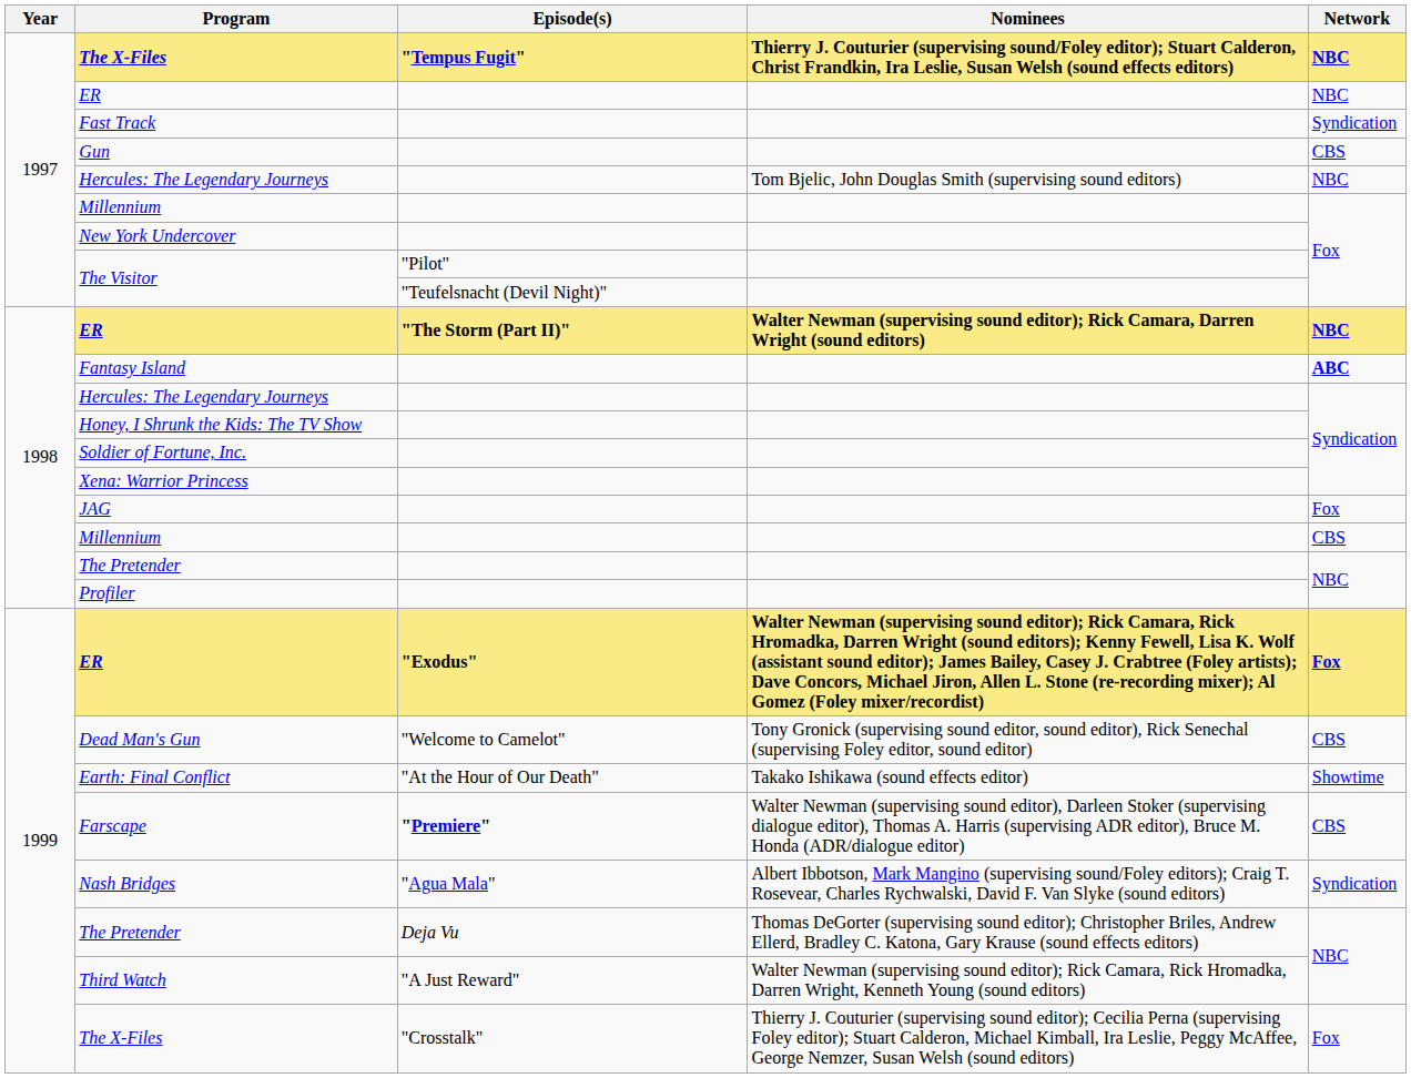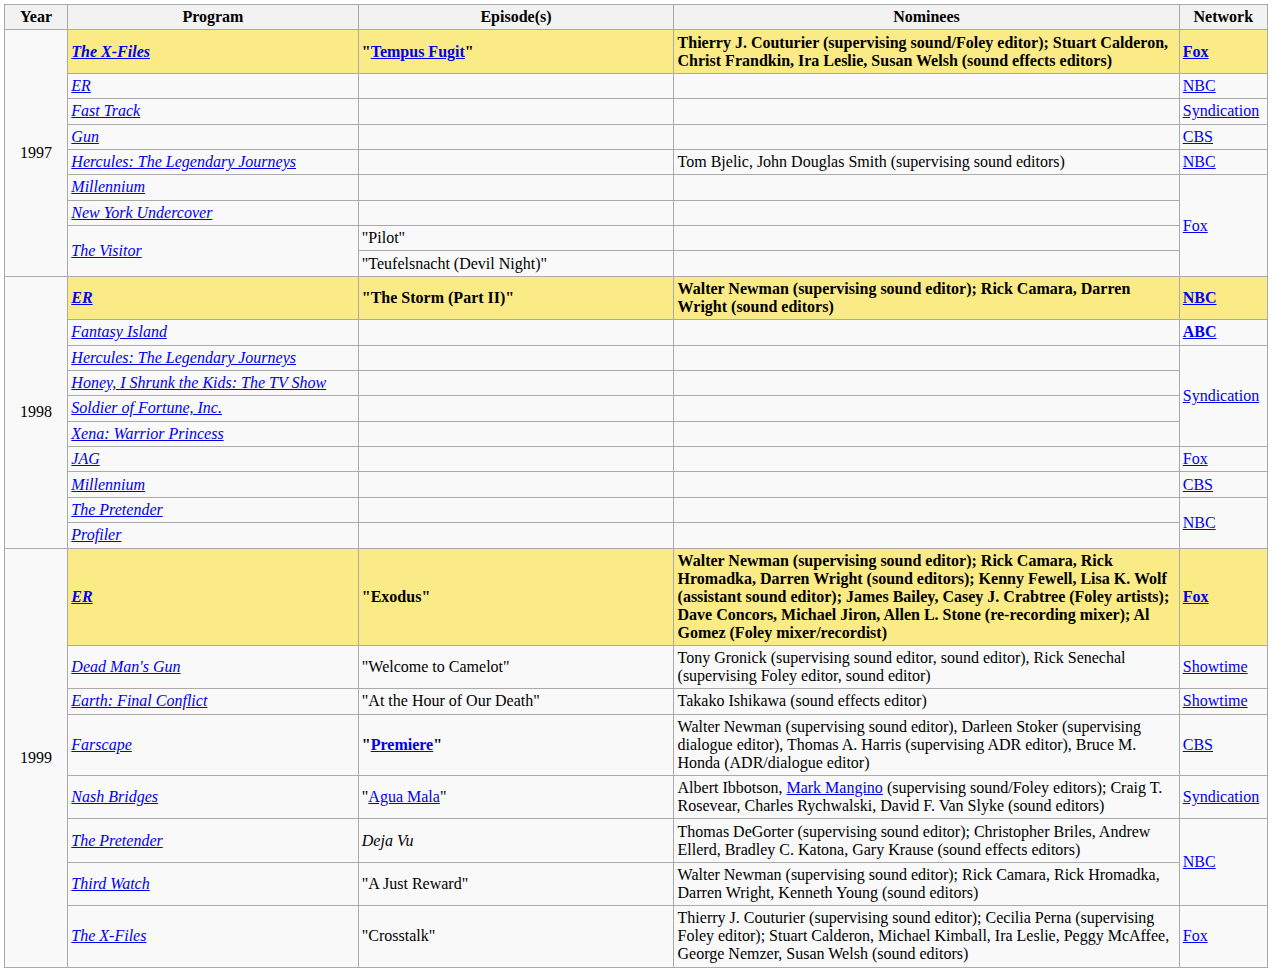1997 / The X-Files | Network: NBC -> Fox
Dead Man's Gun | Network: CBS -> Showtime
